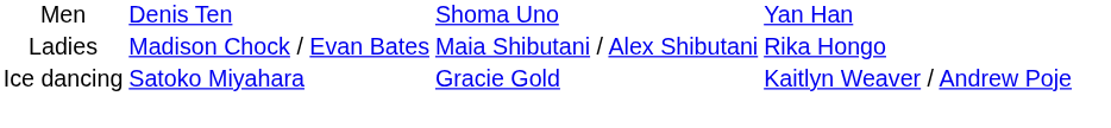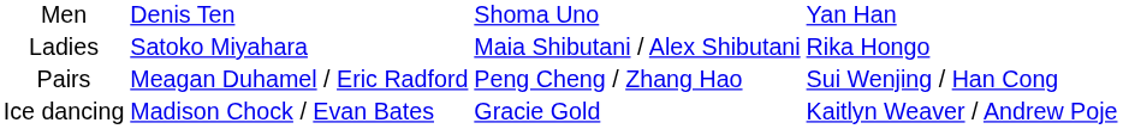Ladies | column 2: Madison Chock / Evan Bates -> Satoko Miyahara
+ row: Pairs | Meagan Duhamel / Eric Radford | Peng Cheng / Zhang Hao | Sui Wenjing / Han Cong
Ice dancing | column 2: Satoko Miyahara -> Madison Chock / Evan Bates
